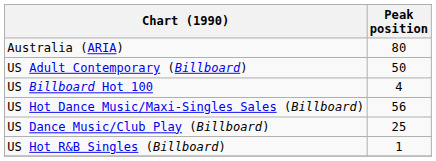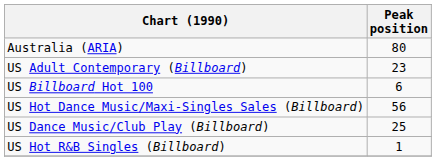US Adult Contemporary (Billboard) | Peak position: 50 -> 23
US Billboard Hot 100 | Peak position: 4 -> 6
